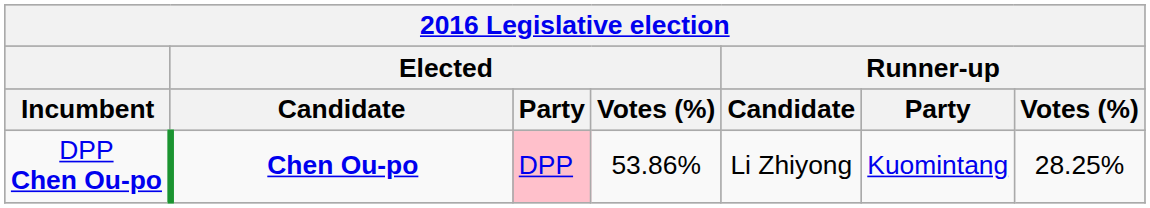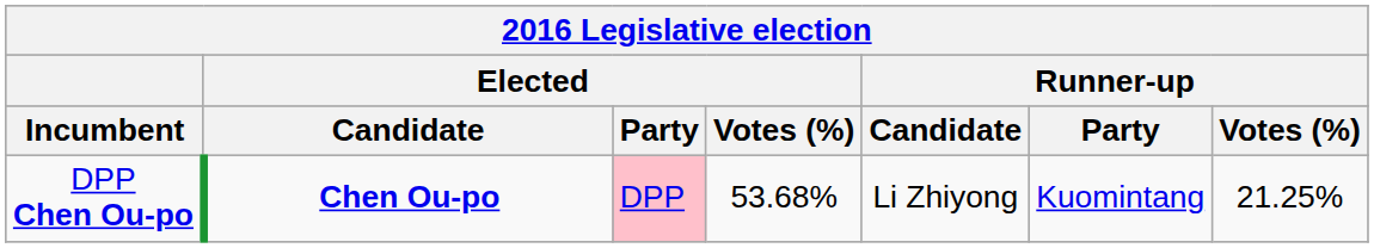DPP Chen Ou-po | Elected / Votes (%): 53.86% -> 53.68%
DPP Chen Ou-po | Runner-up / Votes (%): 28.25% -> 21.25%
